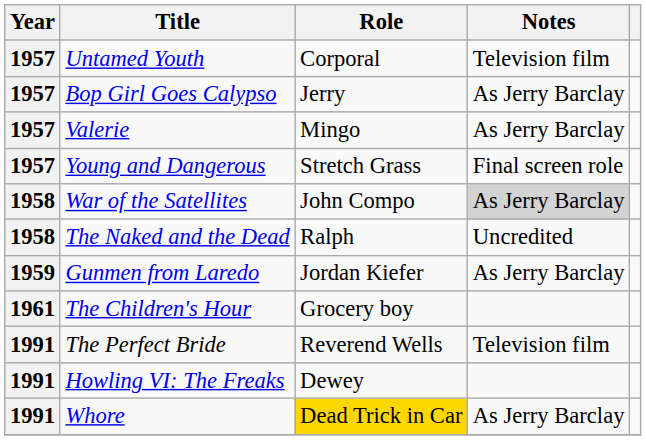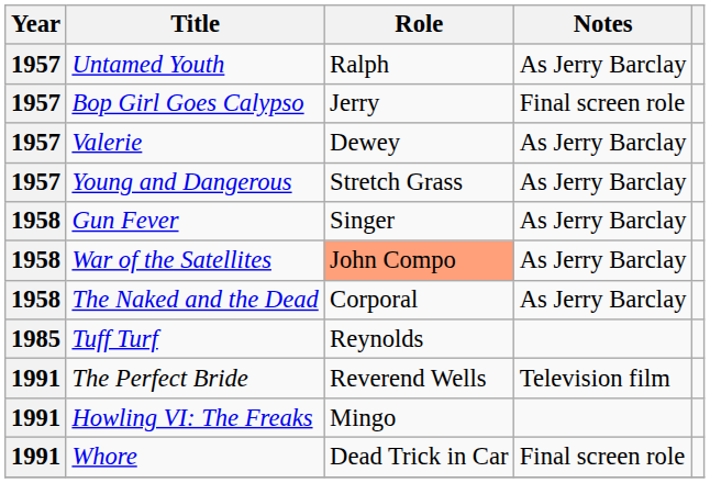Untamed Youth | Role: Corporal -> Ralph
Untamed Youth | Notes: Television film -> As Jerry Barclay
Bop Girl Goes Calypso | Notes: As Jerry Barclay -> Final screen role
Valerie | Role: Mingo -> Dewey
Young and Dangerous | Notes: Final screen role -> As Jerry Barclay
+ row: 1958 | Gun Fever | Singer | As Jerry Barclay
War of the Satellites | Role: no background -> lightsalmon background
War of the Satellites | Notes: lightgrey background -> no background
The Naked and the Dead | Role: Ralph -> Corporal
The Naked and the Dead | Notes: Uncredited -> As Jerry Barclay
- row: 1959 | Gunmen from Laredo | Jordan Kiefer | As Jerry Barclay
- row: 1961 | The Children's Hour | Grocery boy
+ row: 1985 | Tuff Turf | Reynolds
Howling VI: The Freaks | Role: Dewey -> Mingo
Whore | Role: gold background -> no background
Whore | Notes: As Jerry Barclay -> Final screen role
